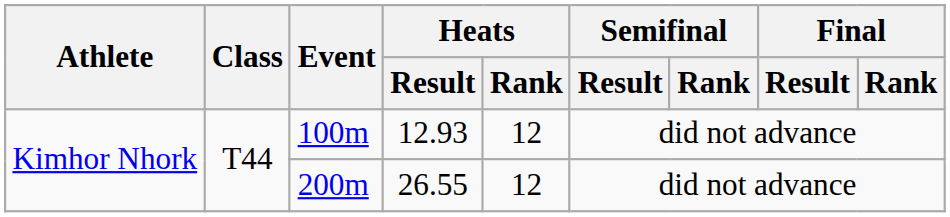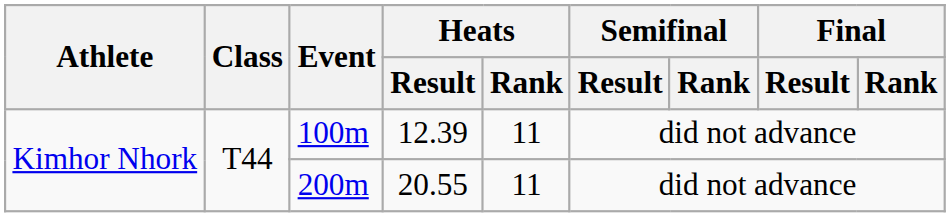100m | Heats / Result: 12.93 -> 12.39
100m | Heats / Rank: 12 -> 11
200m | Heats / Result: 26.55 -> 20.55
200m | Heats / Rank: 12 -> 11
